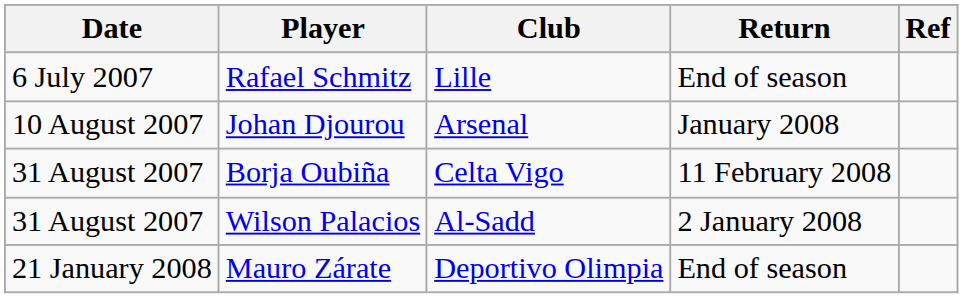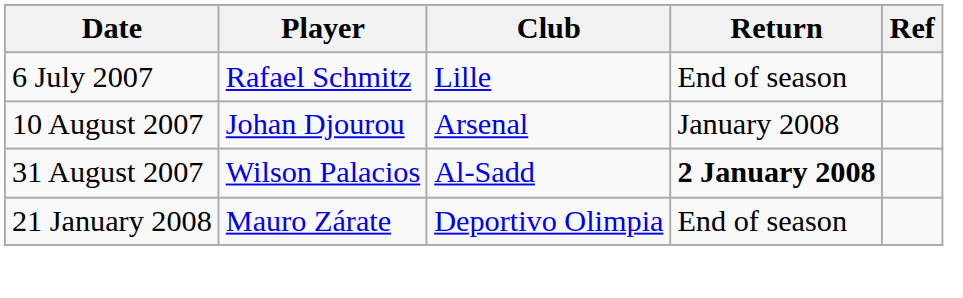- row: 31 August 2007 | Borja Oubiña | Celta Vigo | 11 February 2008
Wilson Palacios | Return: normal -> bold
